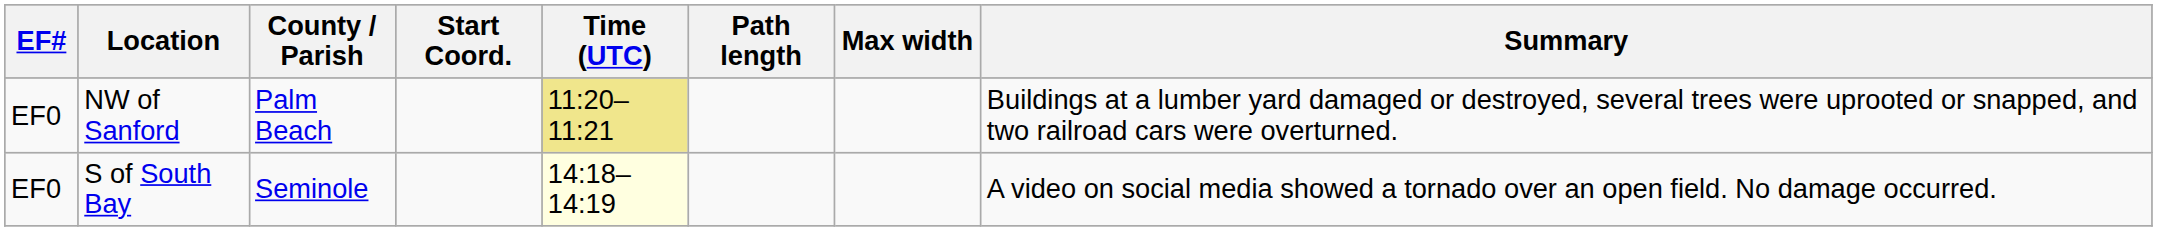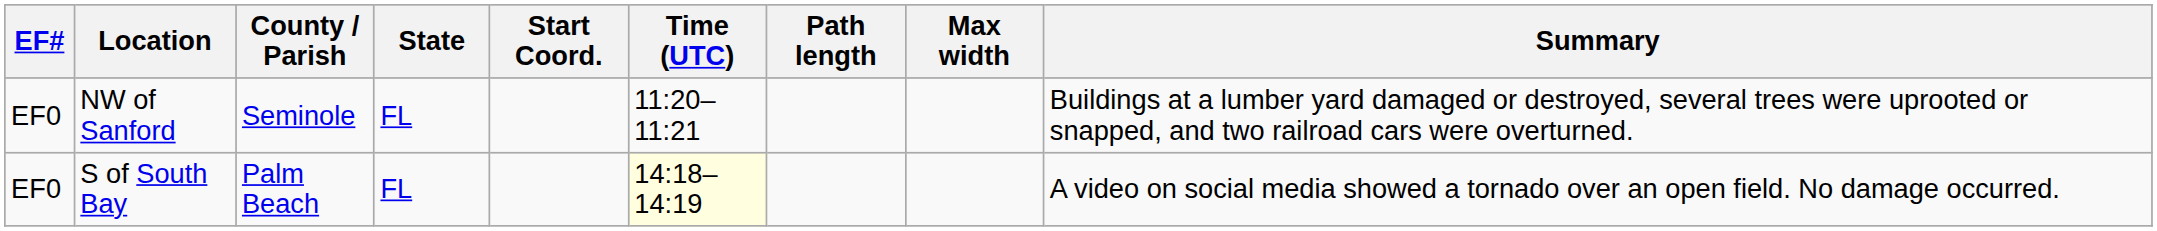+ column: State | FL | FL
NW of Sanford | County / Parish: Palm Beach -> Seminole
NW of Sanford | Time (UTC): khaki background -> no background
S of South Bay | County / Parish: Seminole -> Palm Beach
